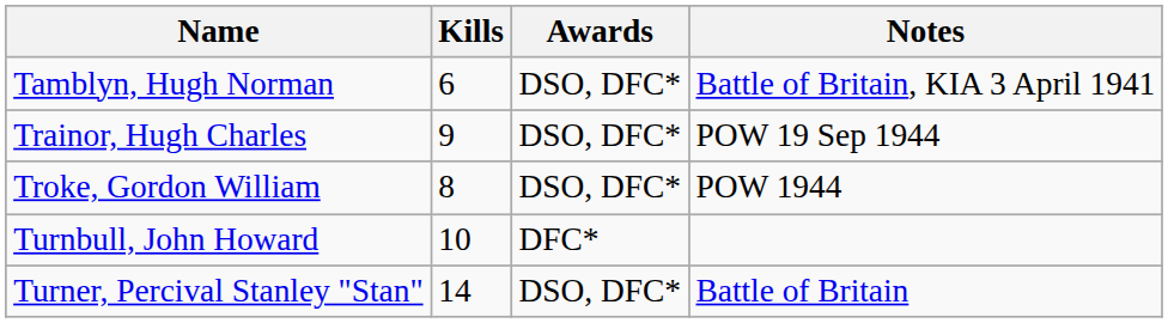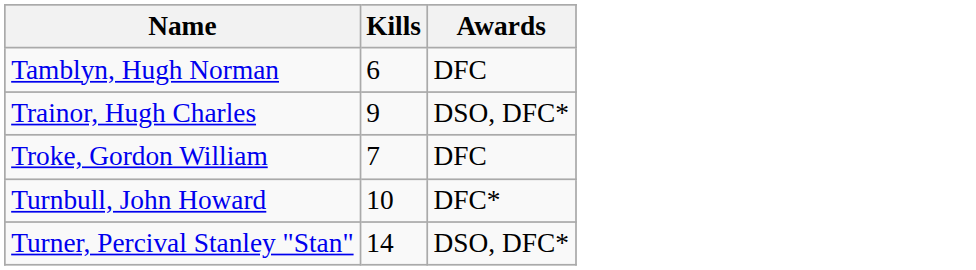- column: Notes | Battle of Britain, KIA 3 April 1941 | POW 19 Sep 1944 | POW 1944 | Battle of Britain
Tamblyn, Hugh Norman | Awards: DSO, DFC* -> DFC
Troke, Gordon William | Kills: 8 -> 7
Troke, Gordon William | Awards: DSO, DFC* -> DFC
